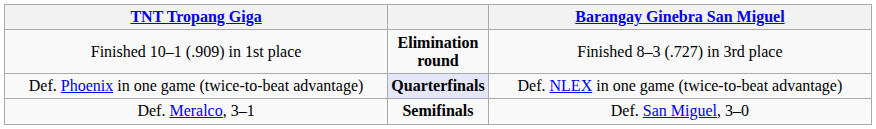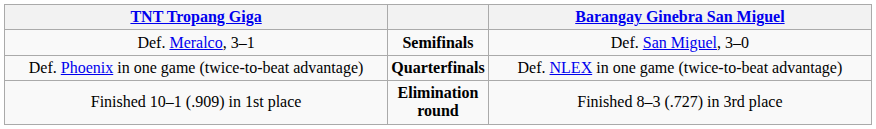rows swapped: Finished 10–1 (.909) in 1st place <-> Def. Meralco, 3–1
Def. Phoenix in one game (twice-to-beat advantage) | column 2: lavender background -> no background
